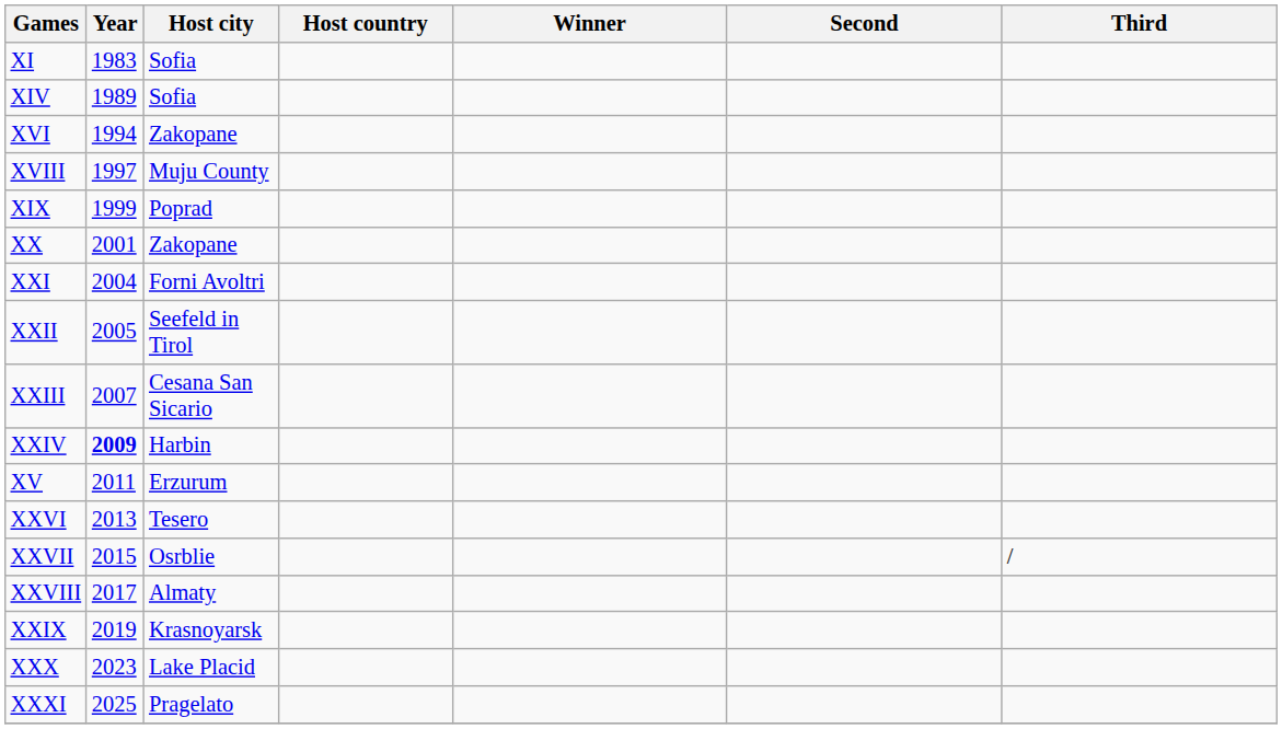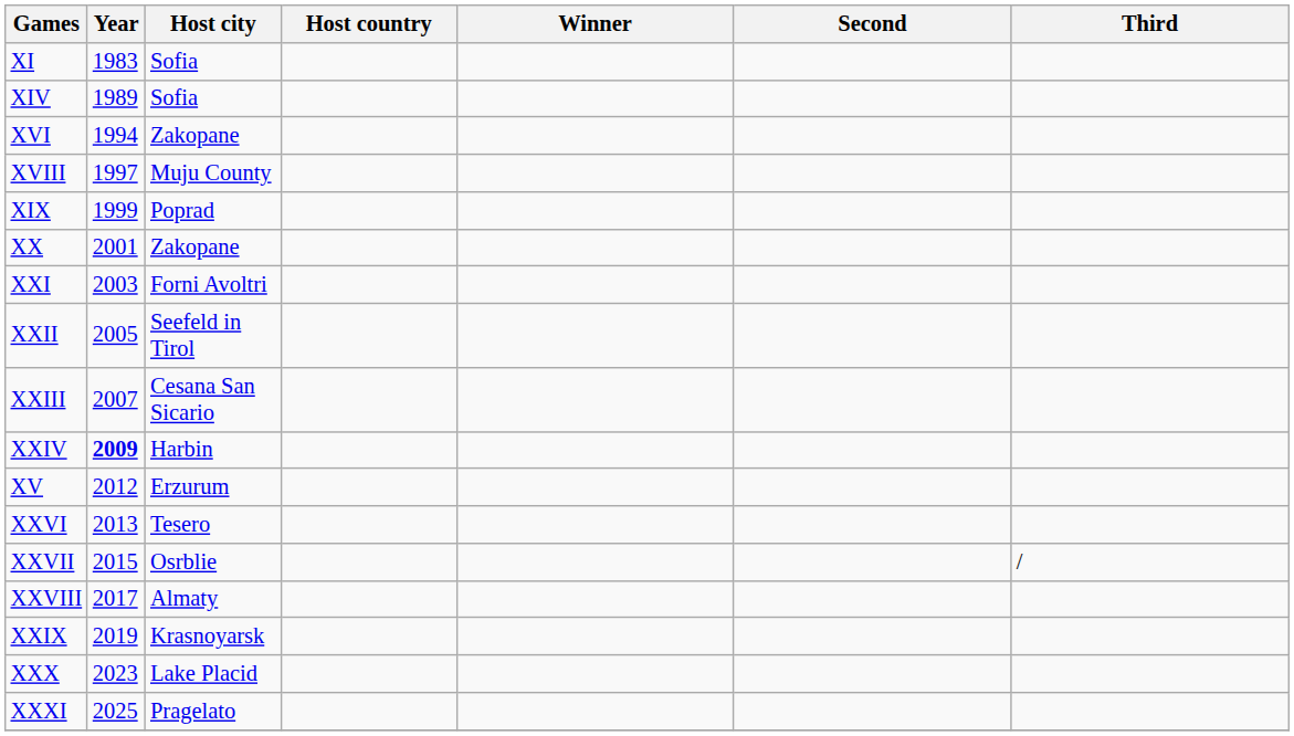XXI | Year: 2004 -> 2003
XV | Year: 2011 -> 2012
